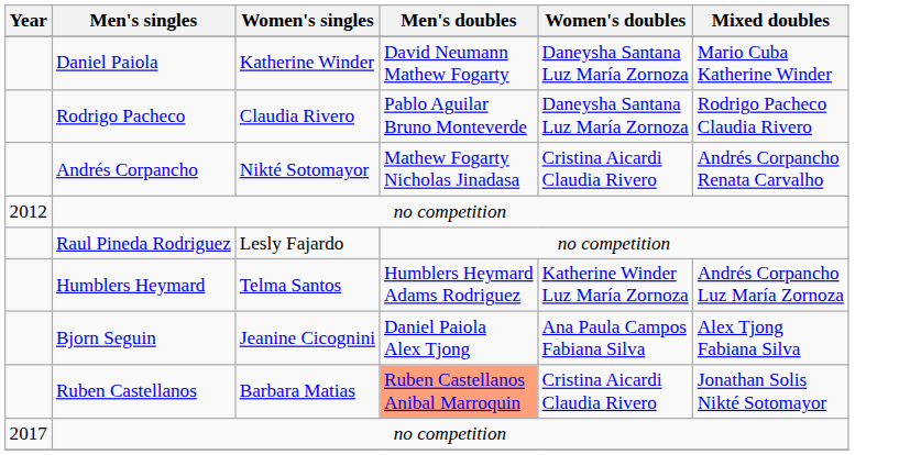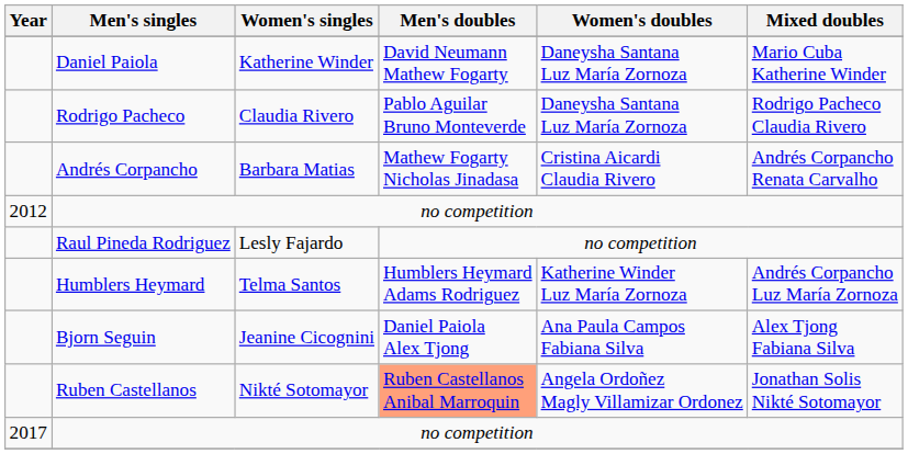Andrés Corpancho | Women's singles: Nikté Sotomayor -> Barbara Matias
Ruben Castellanos | Women's singles: Barbara Matias -> Nikté Sotomayor
Ruben Castellanos | Women's doubles: Cristina Aicardi Claudia Rivero -> Angela Ordoñez Magly Villamizar Ordonez
